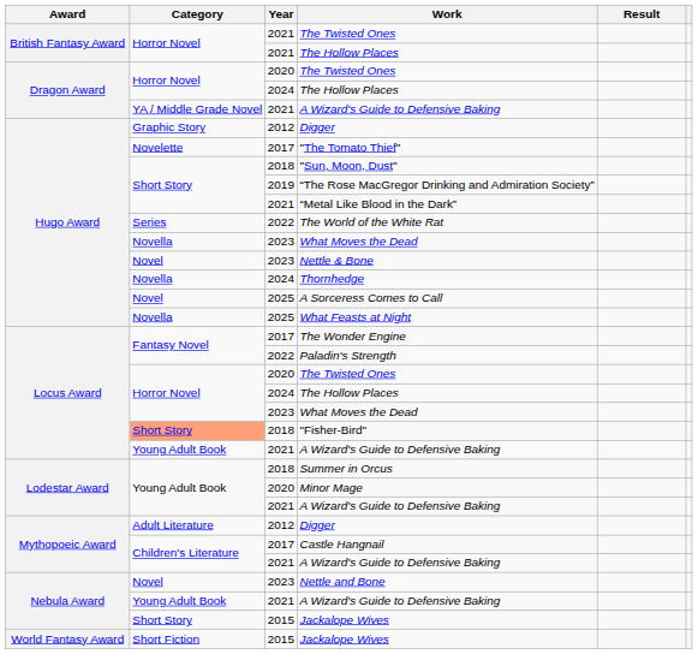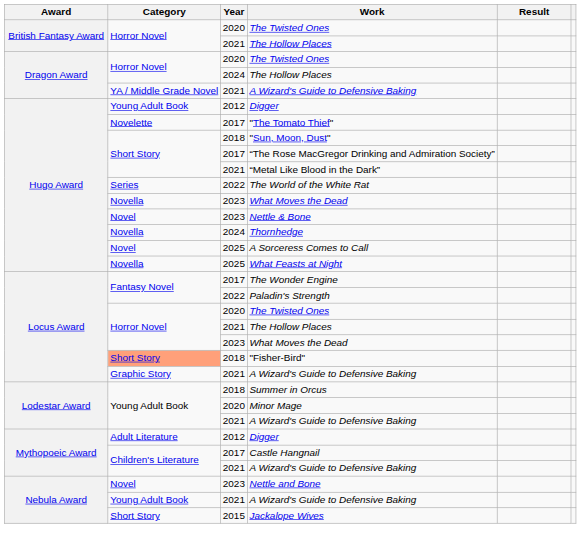British Fantasy Award / The Twisted Ones | Year: 2021 -> 2020
Hugo Award / Digger | Category: Graphic Story -> Young Adult Book
“The Rose MacGregor Drinking and Admiration Society” | Year: 2019 -> 2017
Locus Award / The Hollow Places | Year: 2024 -> 2021
Locus Award / A Wizard's Guide to Defensive Baking | Category: Young Adult Book -> Graphic Story
- row: World Fantasy Award | Short Fiction | 2015 | Jackalope Wives
